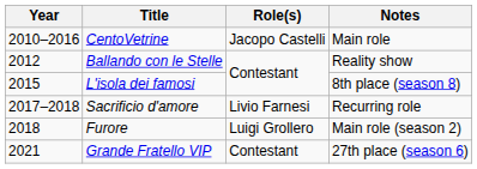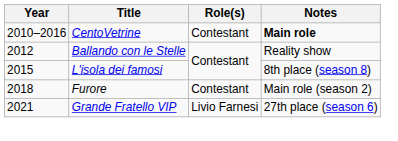CentoVetrine | Role(s): Jacopo Castelli -> Contestant
CentoVetrine | Notes: normal -> bold
- row: 2017–2018 | Sacrificio d'amore | Livio Farnesi | Recurring role
Furore | Role(s): Luigi Grollero -> Contestant
Grande Fratello VIP | Role(s): Contestant -> Livio Farnesi
